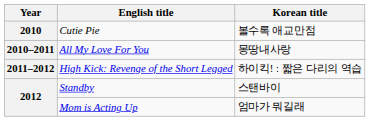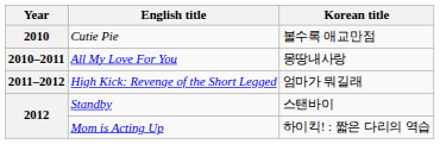High Kick: Revenge of the Short Legged | Korean title: 하이킥! : 짧은 다리의 역습 -> 엄마가 뭐길래
Mom is Acting Up | Korean title: 엄마가 뭐길래 -> 하이킥! : 짧은 다리의 역습
